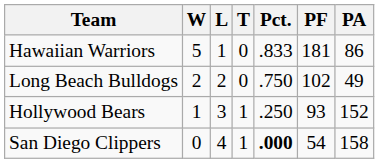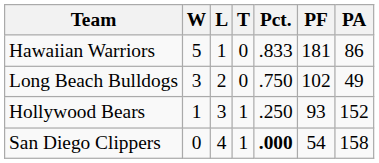Long Beach Bulldogs | W: 2 -> 3
